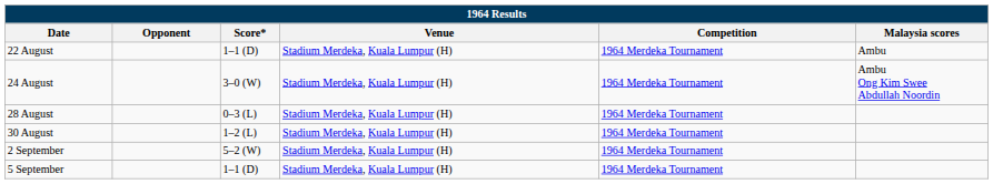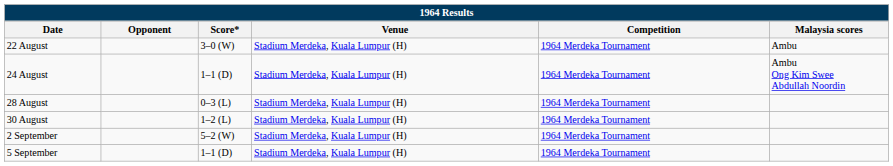22 August | Score*: 1–1 (D) -> 3–0 (W)
24 August | Score*: 3–0 (W) -> 1–1 (D)
